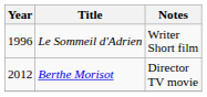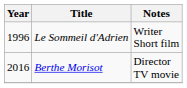Berthe Morisot | Year: 2012 -> 2016
